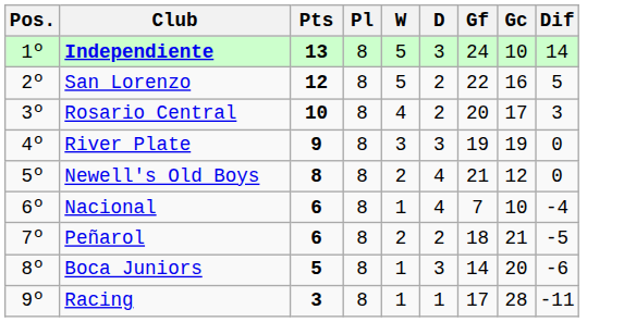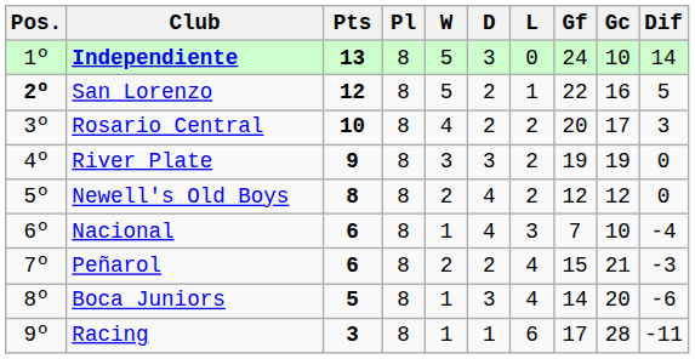+ column: L | 0 | 1 | 2 | 2 | 2 | 3 | 4 | 4 | 6
San Lorenzo | Pos.: normal -> bold
Newell's Old Boys | Gf: 21 -> 12
Peñarol | Gf: 18 -> 15
Peñarol | Dif: -5 -> -3
